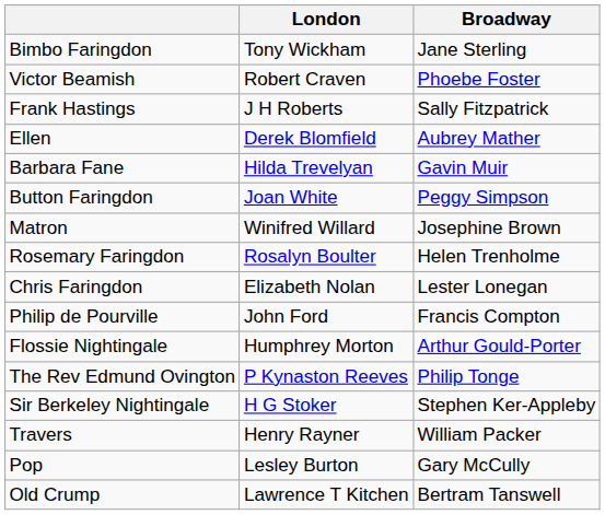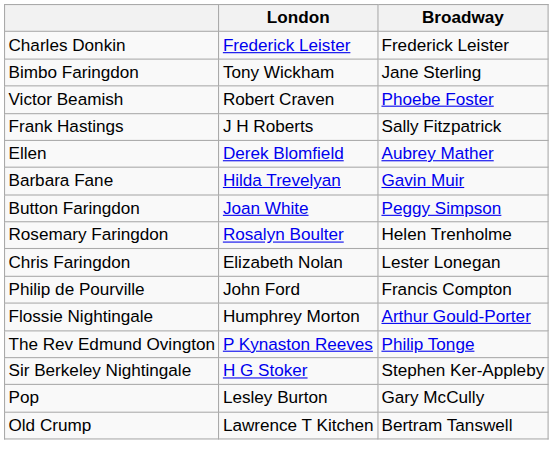+ row: Charles Donkin | Frederick Leister | Frederick Leister
- row: Matron | Winifred Willard | Josephine Brown
- row: Travers | Henry Rayner | William Packer
